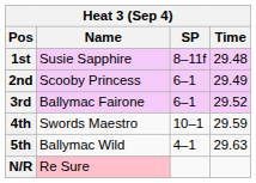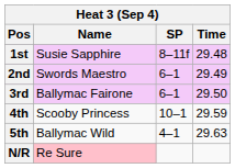2nd | Name: Scooby Princess -> Swords Maestro
3rd | Time: 29.52 -> 29.50
4th | Name: Swords Maestro -> Scooby Princess
